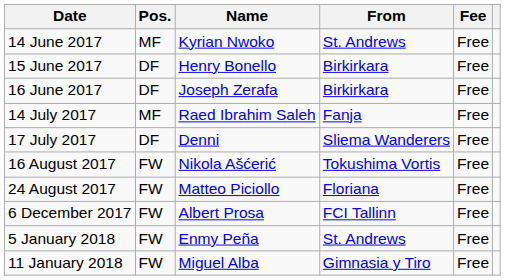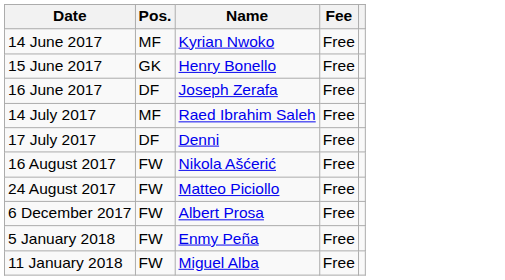- column: From | St. Andrews | Birkirkara | Birkirkara | Fanja | Sliema Wanderers | Tokushima Vortis | Floriana | FCI Tallinn | St. Andrews | Gimnasia y Tiro
15 June 2017 | Pos.: DF -> GK
